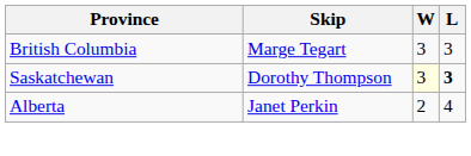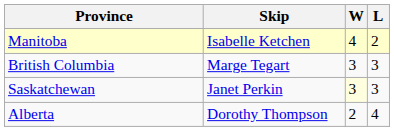+ row: Manitoba | Isabelle Ketchen | 4 | 2
Saskatchewan | Skip: Dorothy Thompson -> Janet Perkin
Saskatchewan | L: bold -> normal
Alberta | Skip: Janet Perkin -> Dorothy Thompson
